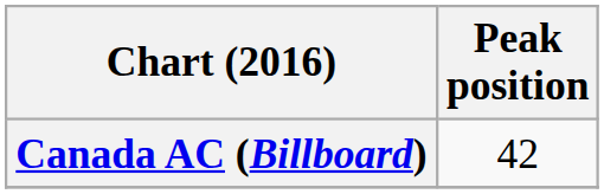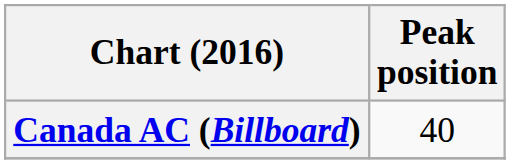Canada AC (Billboard) | Peak position: 42 -> 40
